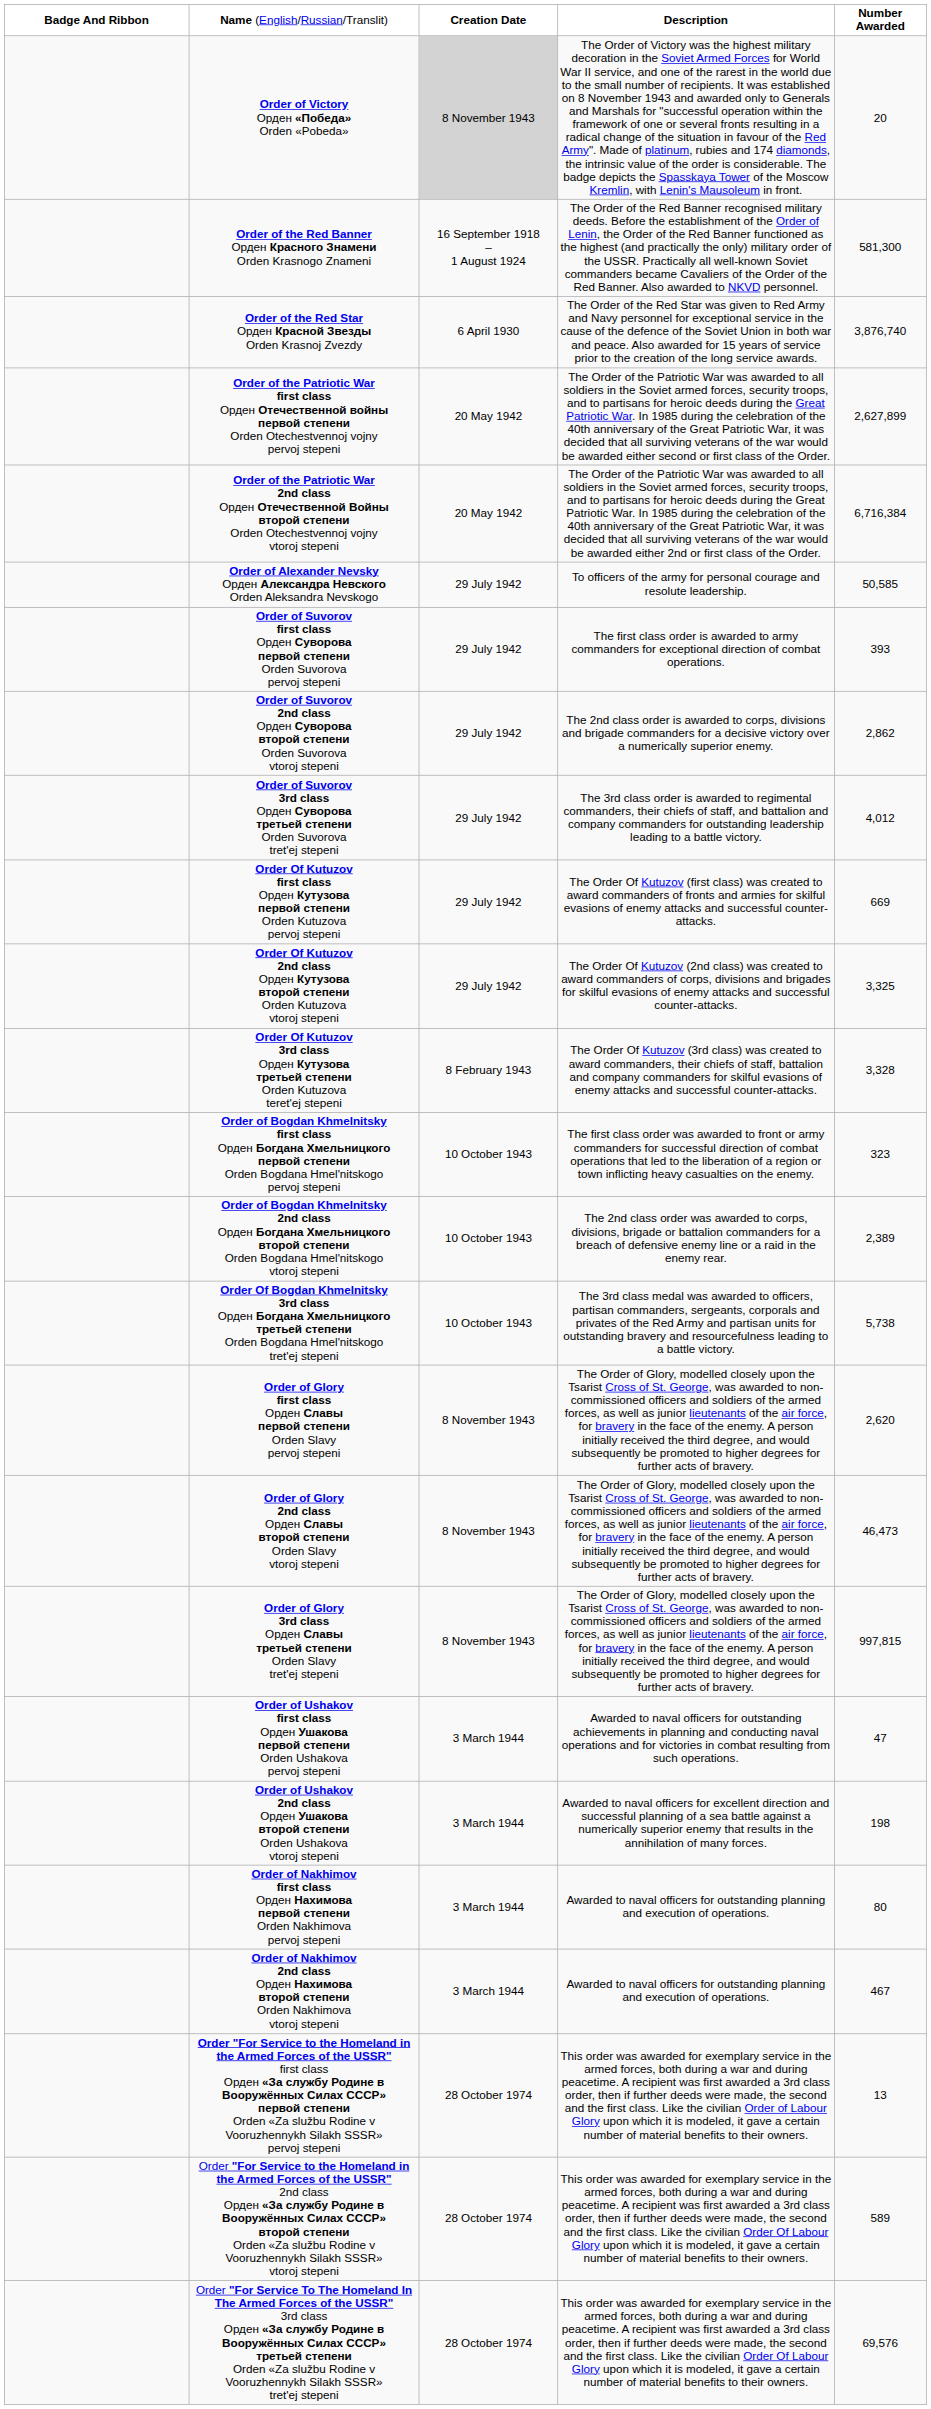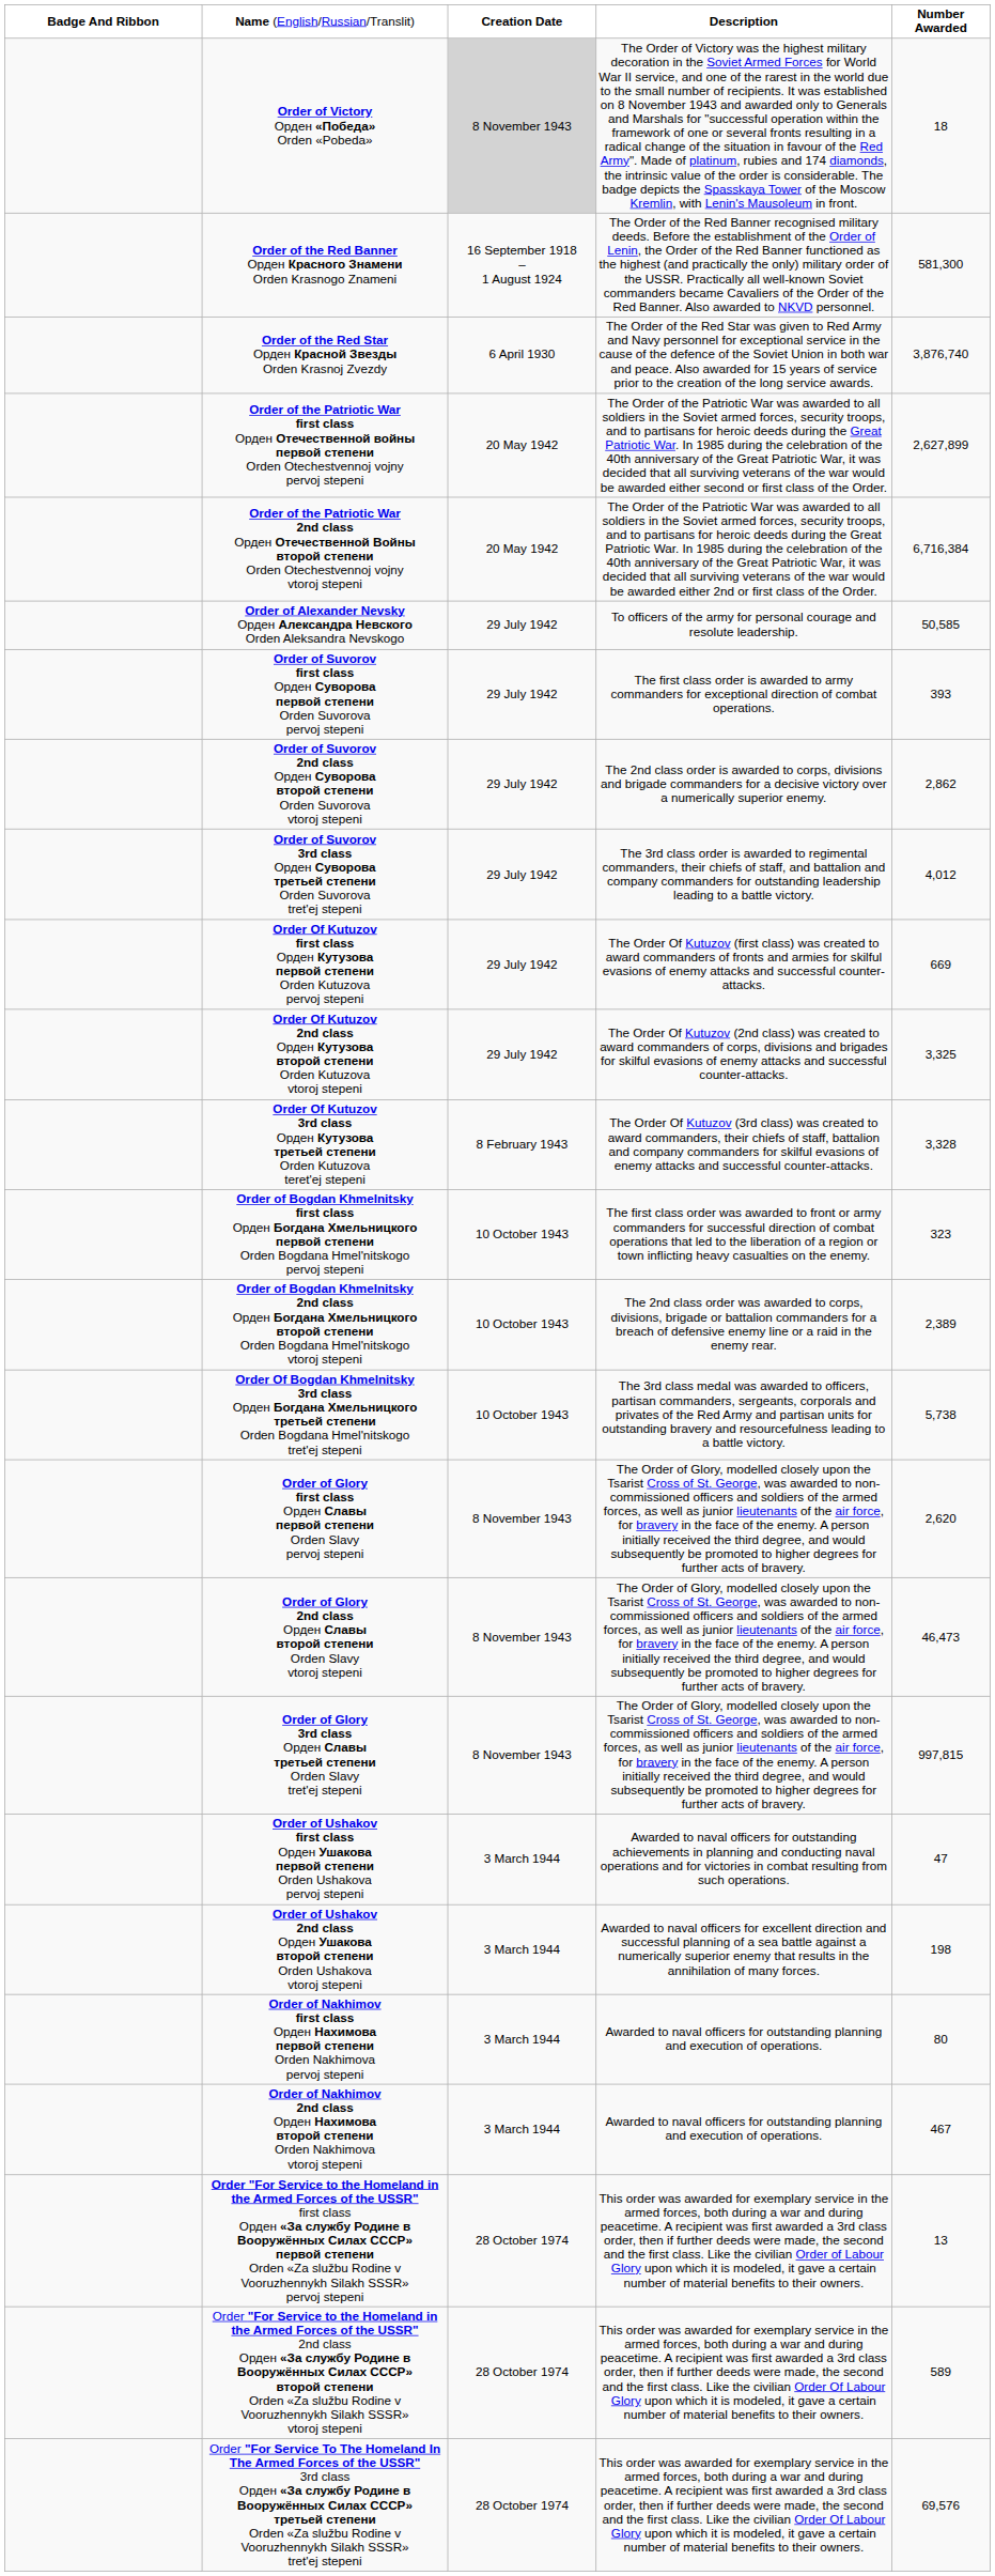Order of Victory Орден «Победа» Orden «Pobeda» | column 5: 20 -> 18
